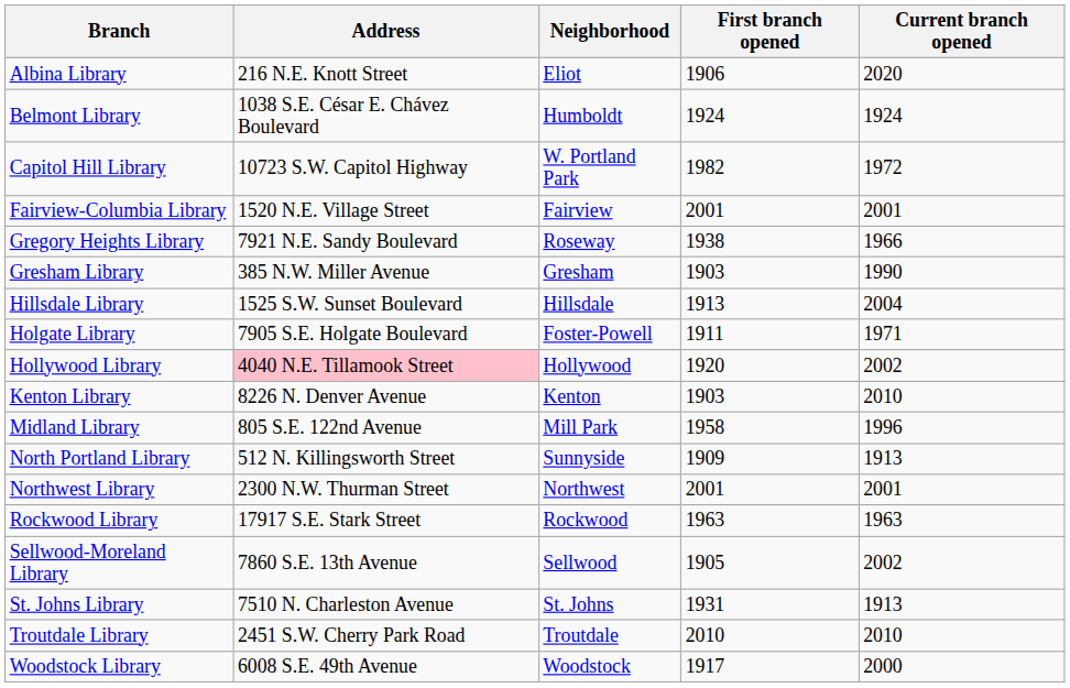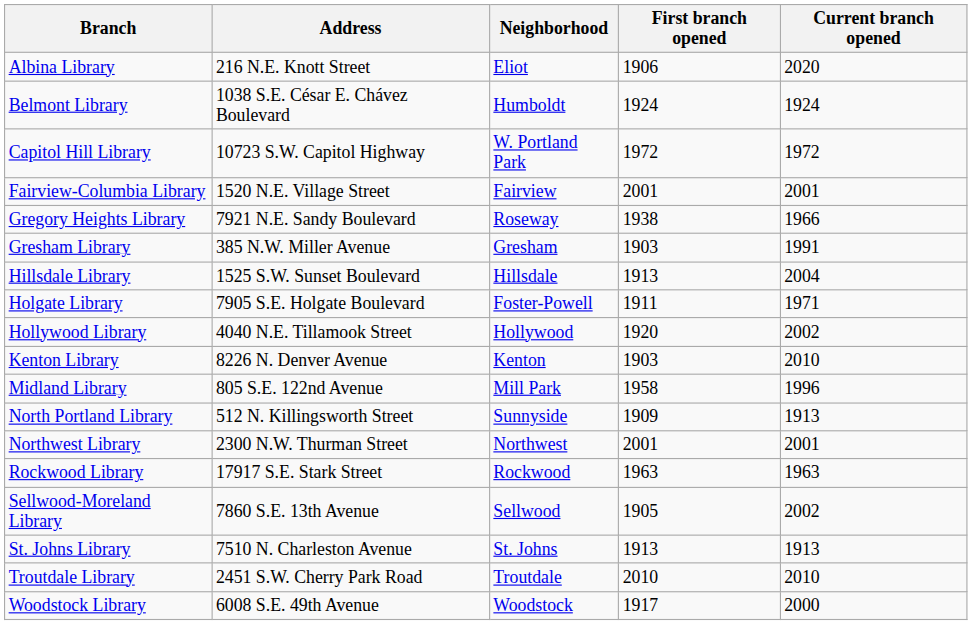Capitol Hill Library | First branch opened: 1982 -> 1972
Gresham Library | Current branch opened: 1990 -> 1991
Hollywood Library | Address: pink background -> no background
St. Johns Library | First branch opened: 1931 -> 1913
